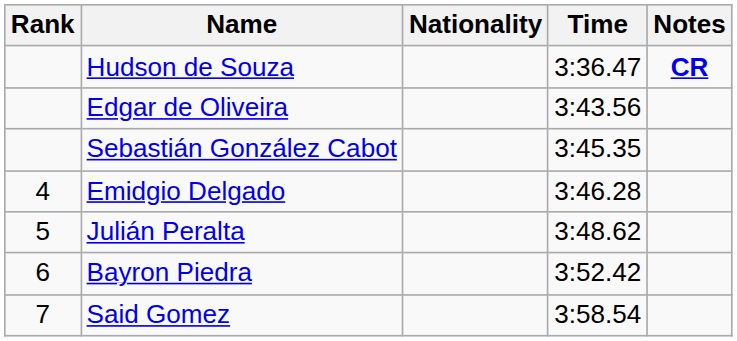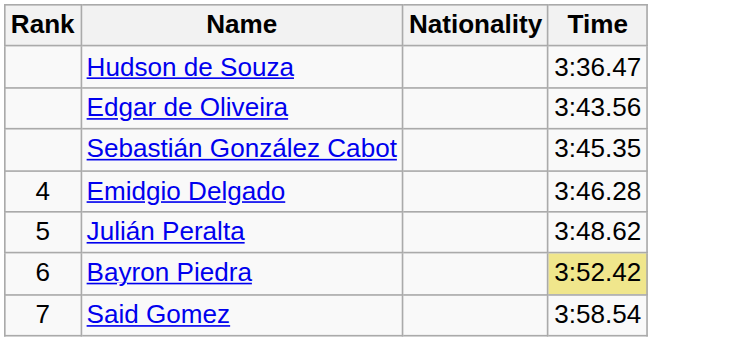- column: Notes | CR
Bayron Piedra | Time: no background -> khaki background
